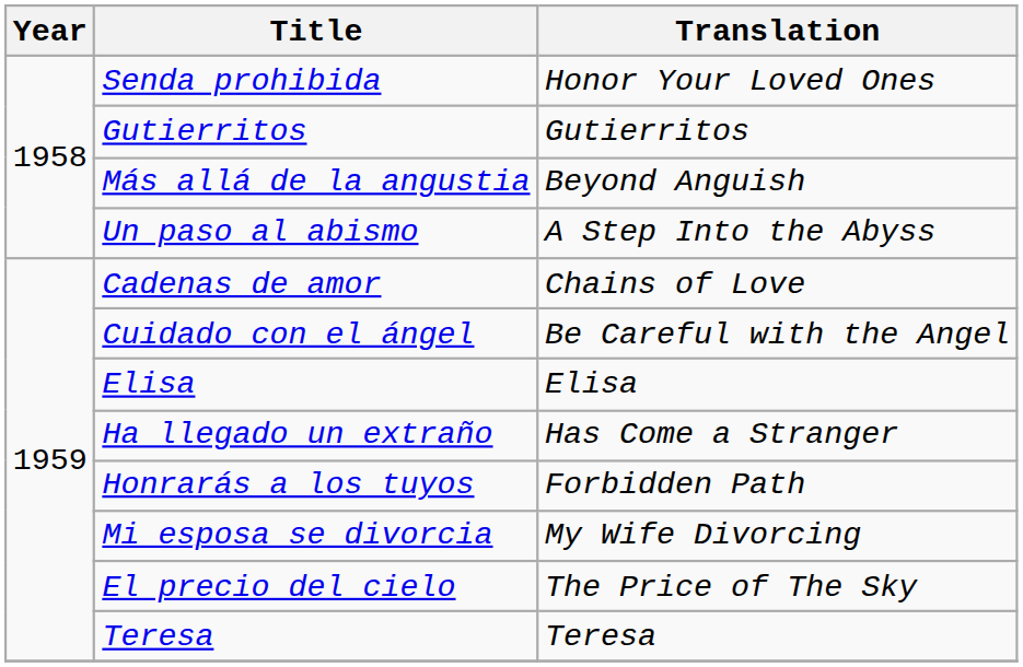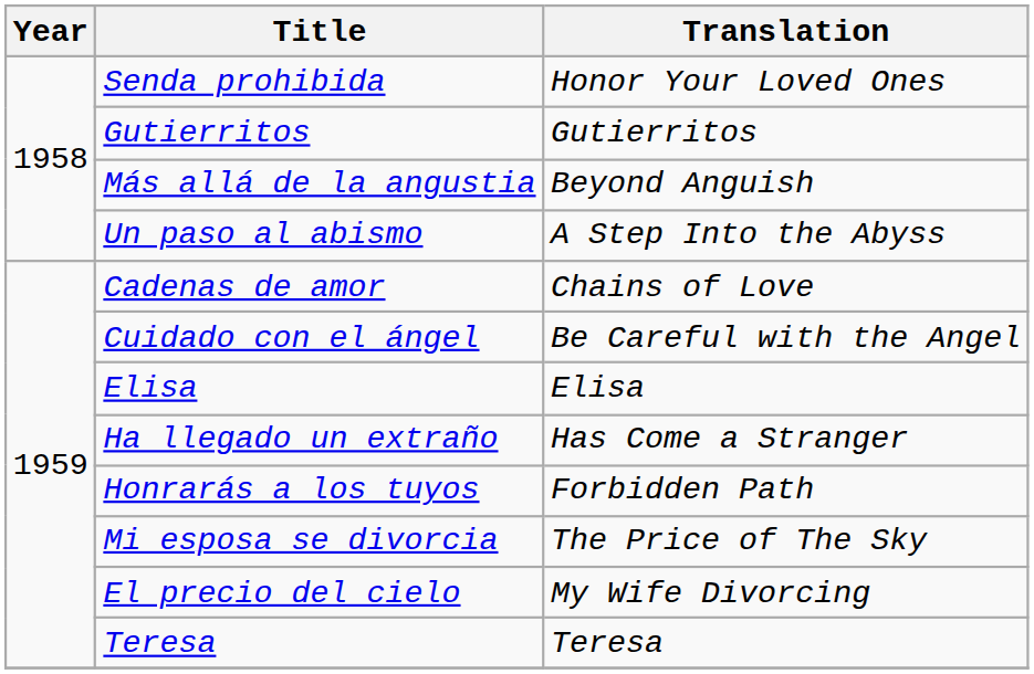Mi esposa se divorcia | Translation: My Wife Divorcing -> The Price of The Sky
El precio del cielo | Translation: The Price of The Sky -> My Wife Divorcing
